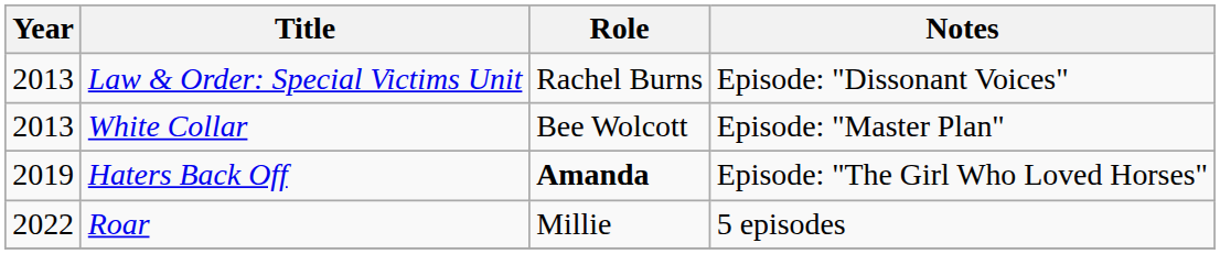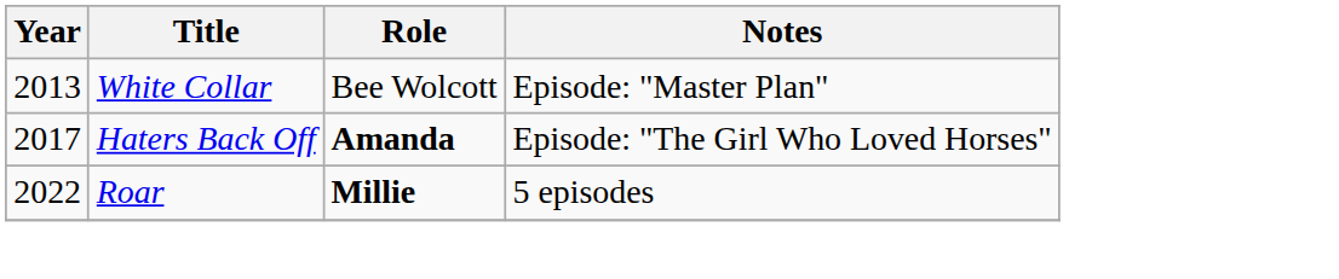- row: 2013 | Law & Order: Special Victims Unit | Rachel Burns | Episode: "Dissonant Voices"
Haters Back Off | Year: 2019 -> 2017
Roar | Role: normal -> bold
